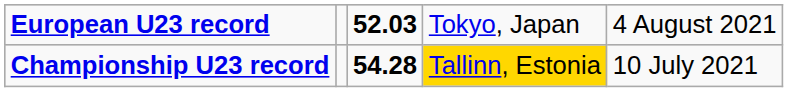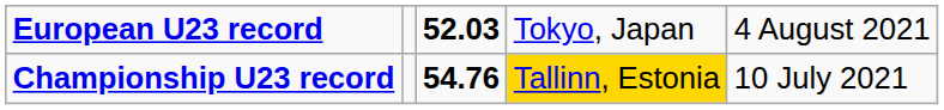Championship U23 record | column 3: 54.28 -> 54.76
